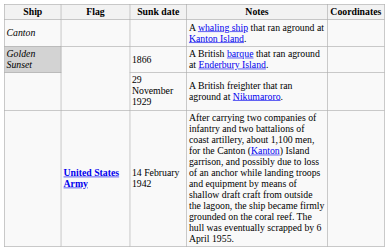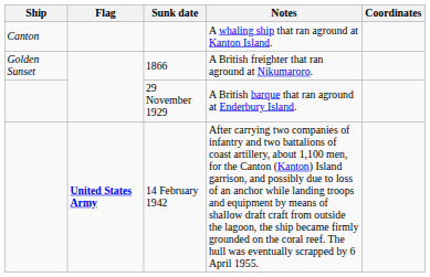1866 | Ship: lightgrey background -> no background
1866 | Notes: A British barque that ran aground at Enderbury Island. -> A British freighter that ran aground at Nikumaroro.
29 November 1929 | Notes: A British freighter that ran aground at Nikumaroro. -> A British barque that ran aground at Enderbury Island.
